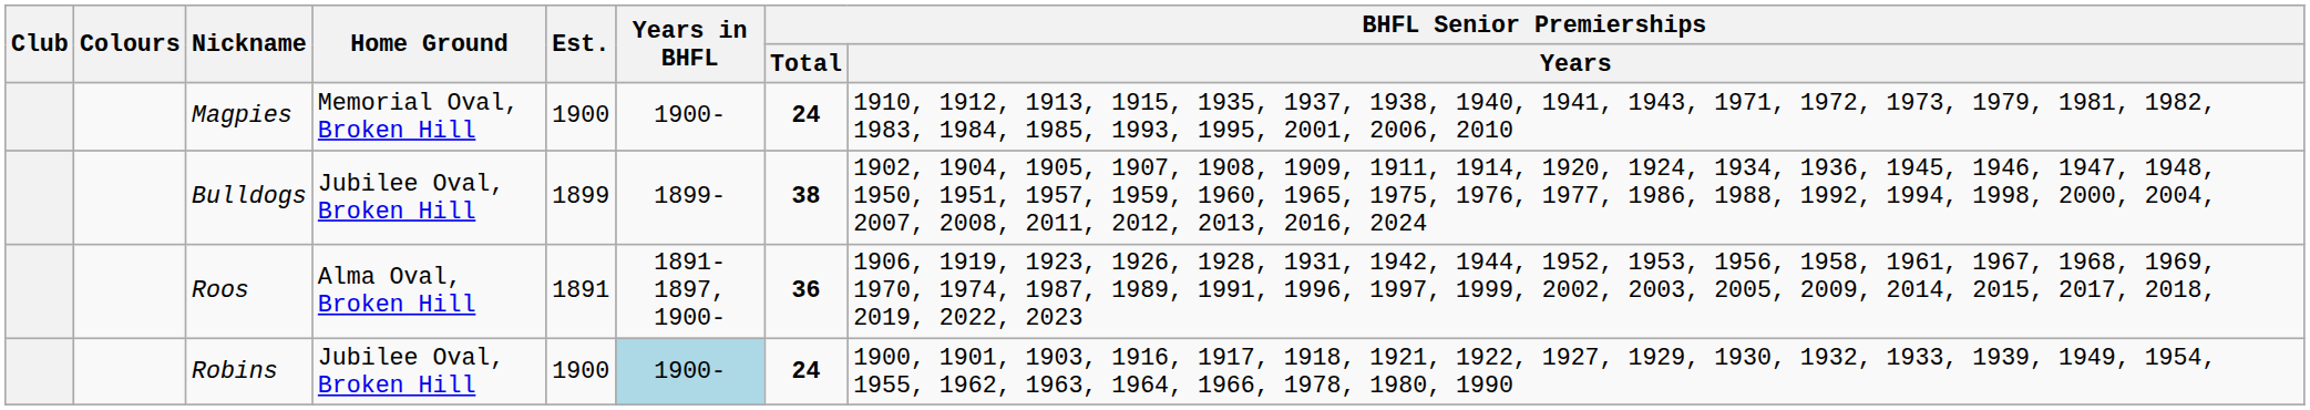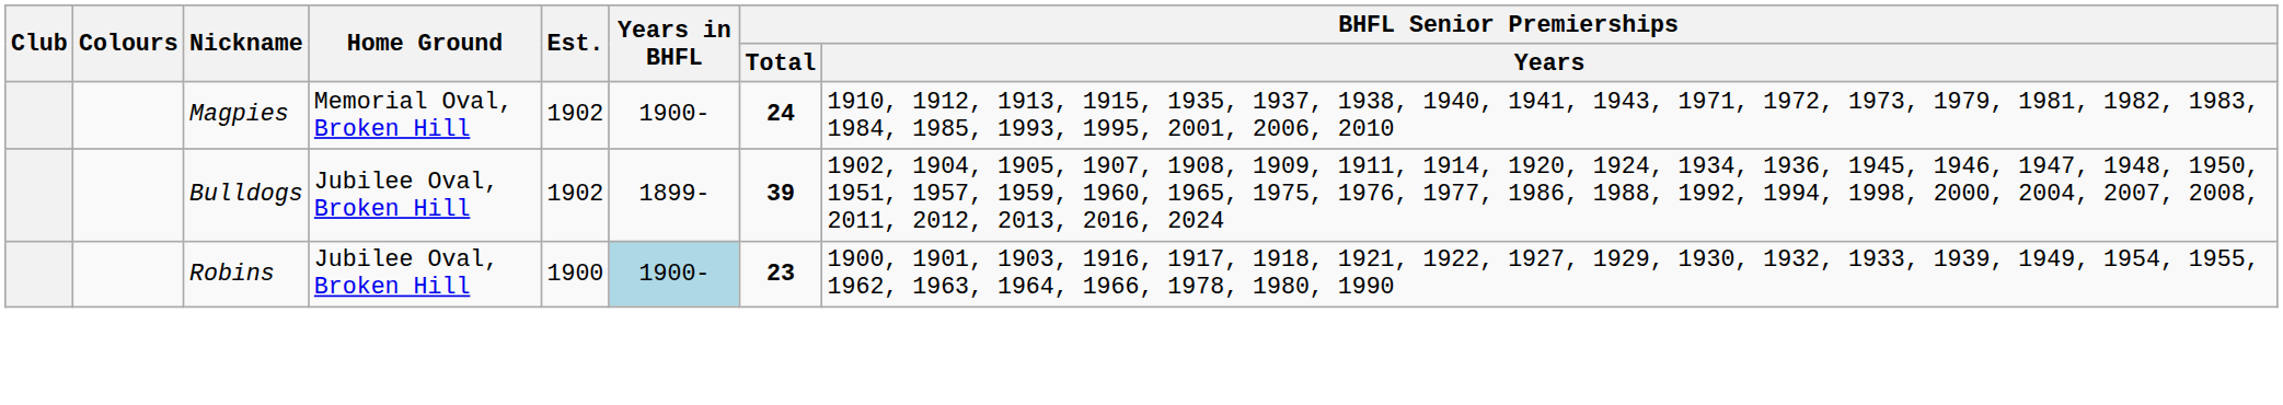Magpies | Est.: 1900 -> 1902
Bulldogs | Est.: 1899 -> 1902
Bulldogs | BHFL Senior Premierships / Total: 38 -> 39
- row: Roos | Alma Oval, Broken Hill | 1891 | 1891-1897, 1900- | 36 | 1906, 1919, 1923, 1926, 1928, 1931, 1942, 1944, 1952, 1953, 1956, 1958, 1961, 1967, 1968, 1969, 1970, 1974, 1987, 1989, 1991, 1996, 1997, 1999, 2002, 2003, 2005, 2009, 2014, 2015, 2017, 2018, 2019, 2022, 2023
Robins | BHFL Senior Premierships / Total: 24 -> 23
